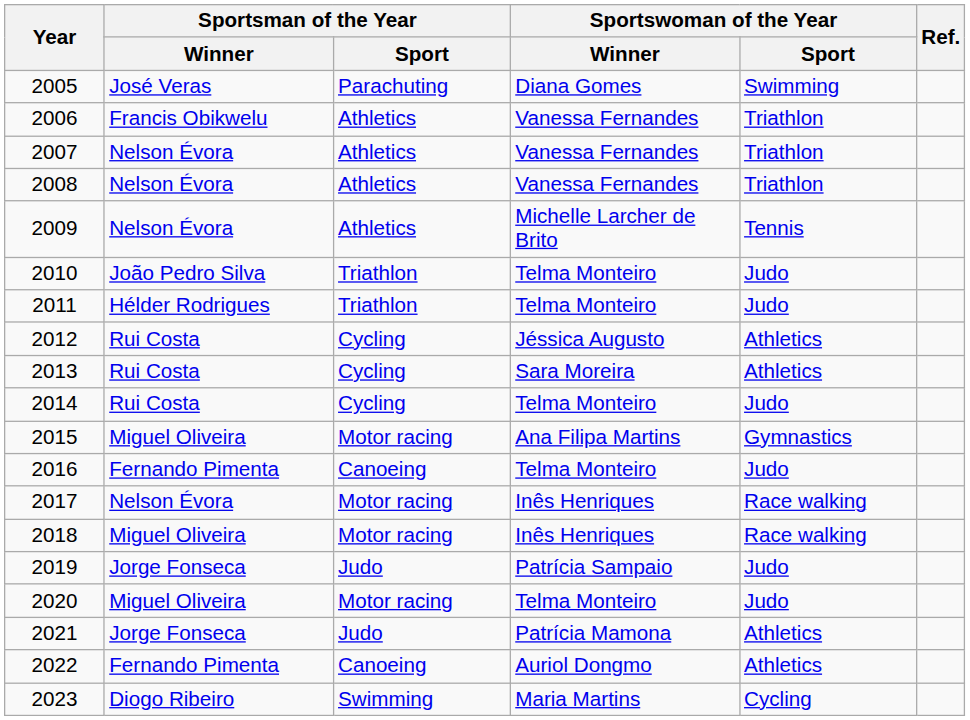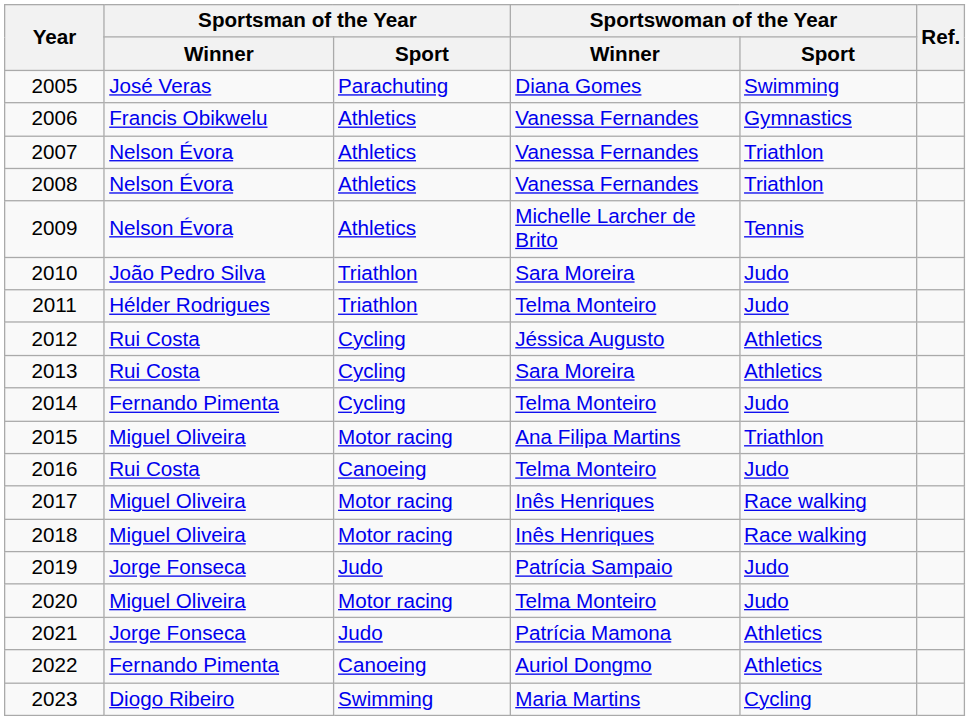2006 | Sportswoman of the Year / Sport: Triathlon -> Gymnastics
2010 | Sportswoman of the Year / Winner: Telma Monteiro -> Sara Moreira
2014 | Sportsman of the Year / Winner: Rui Costa -> Fernando Pimenta
2015 | Sportswoman of the Year / Sport: Gymnastics -> Triathlon
2016 | Sportsman of the Year / Winner: Fernando Pimenta -> Rui Costa
2017 | Sportsman of the Year / Winner: Nelson Évora -> Miguel Oliveira
